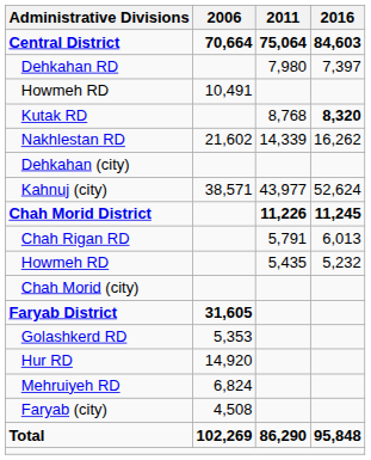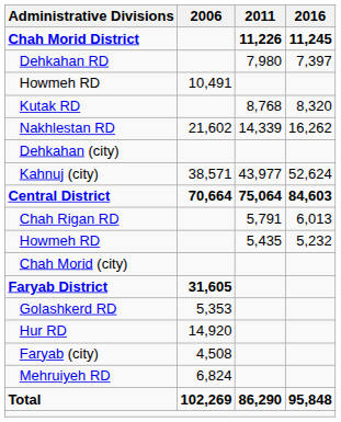rows swapped: Central District <-> Chah Morid District
Kutak RD | 2016: bold -> normal
rows swapped: Mehruiyeh RD <-> Faryab (city)
